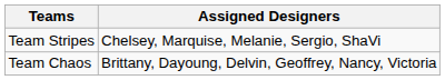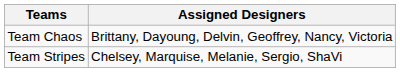rows swapped: Team Chaos <-> Team Stripes
